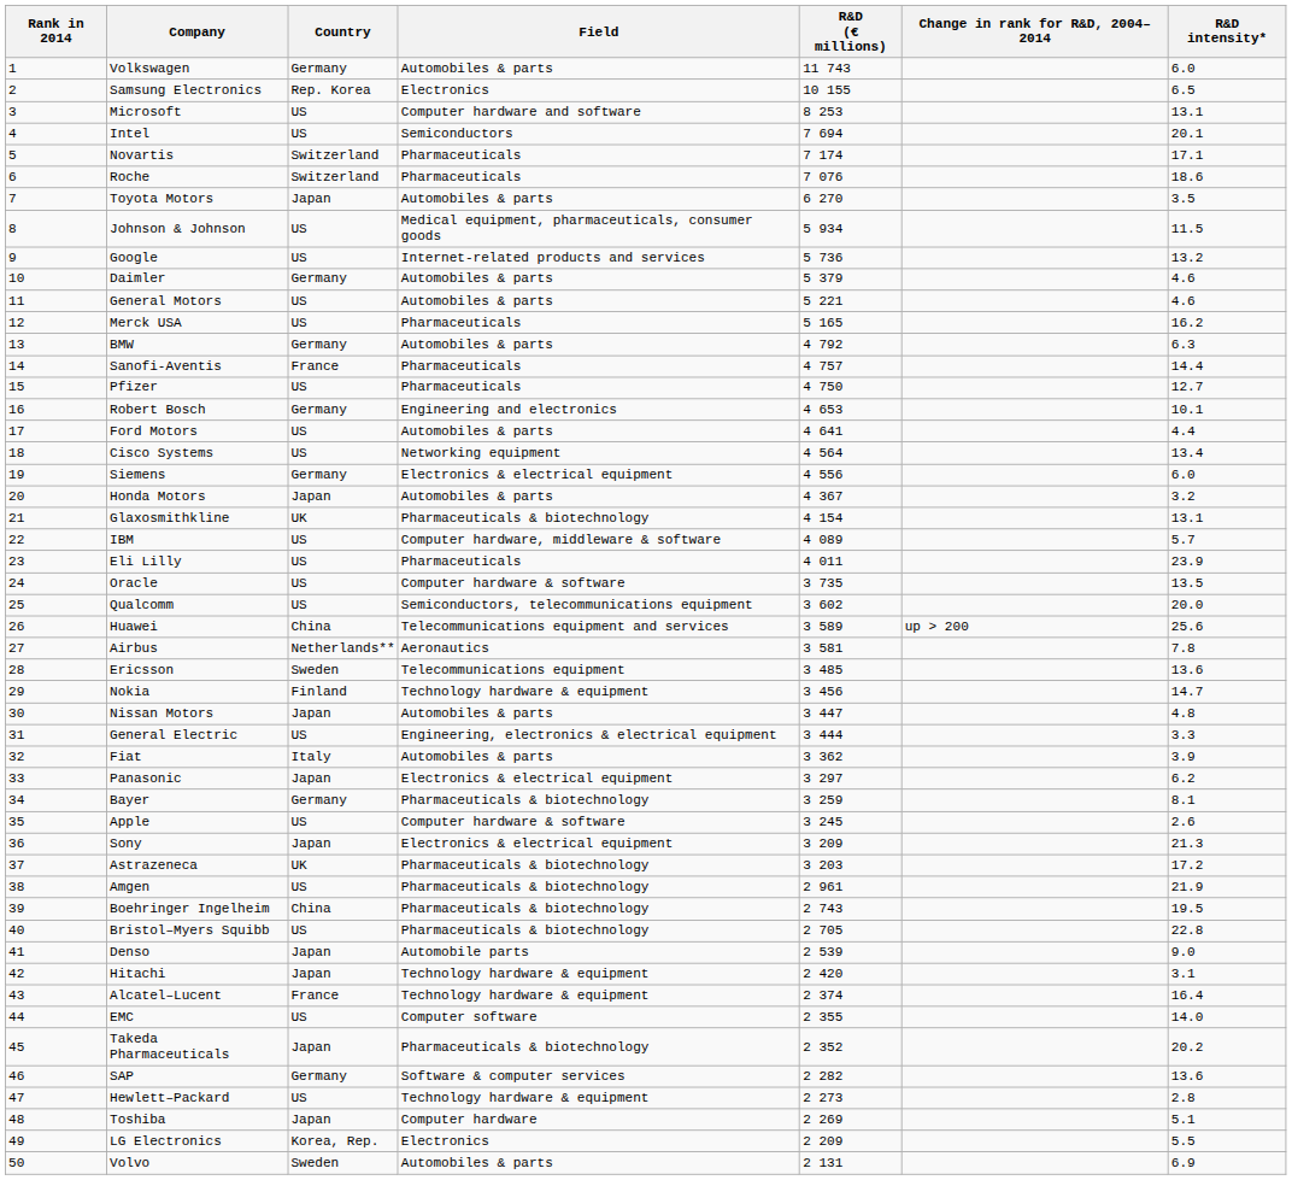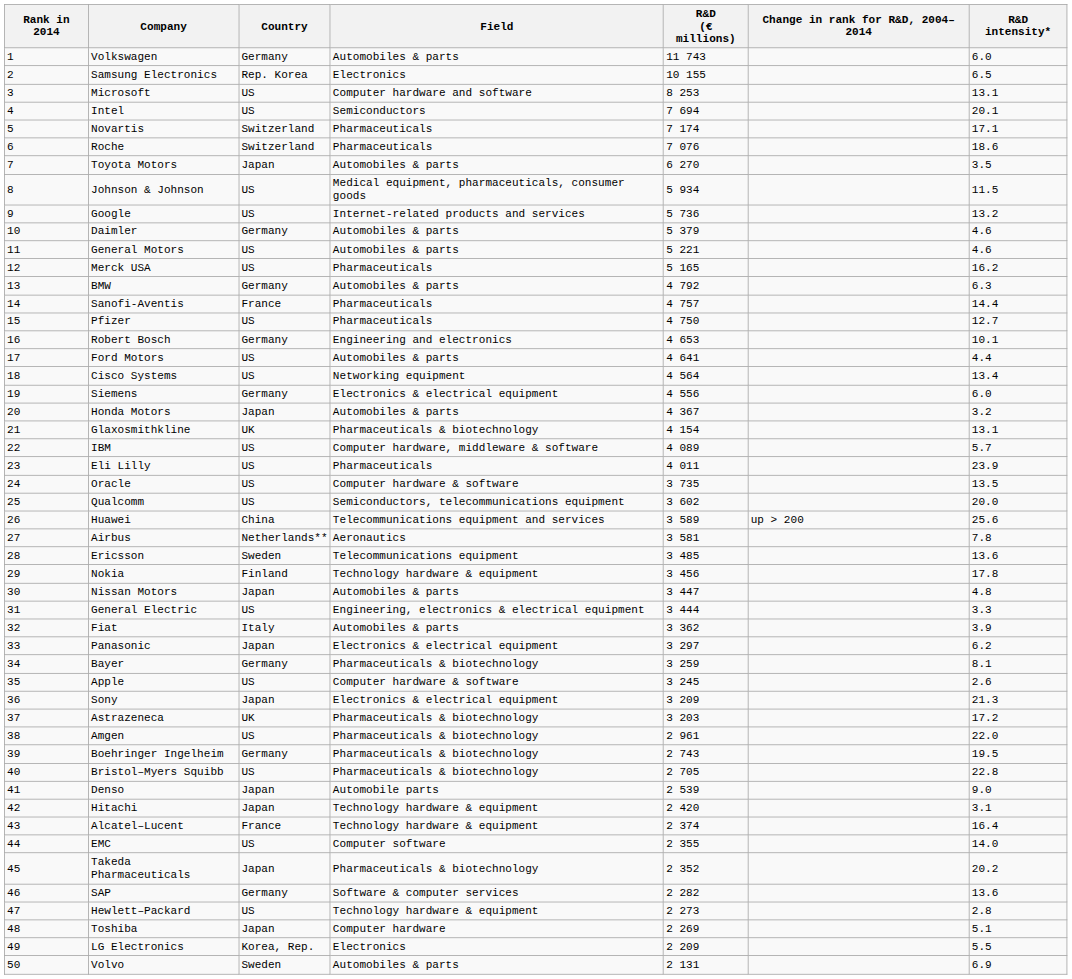Nokia | R&D intensity*: 14.7 -> 17.8
Amgen | R&D intensity*: 21.9 -> 22.0
Boehringer Ingelheim | Country: China -> Germany
